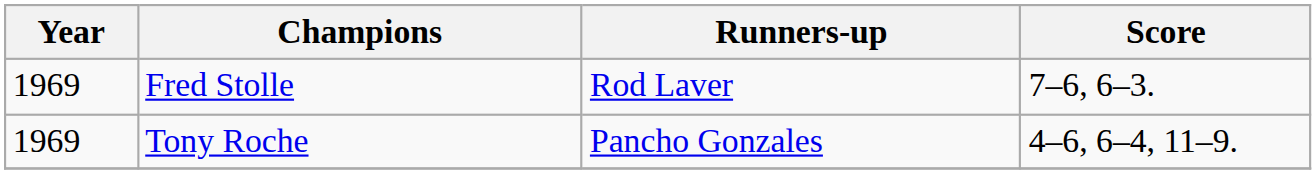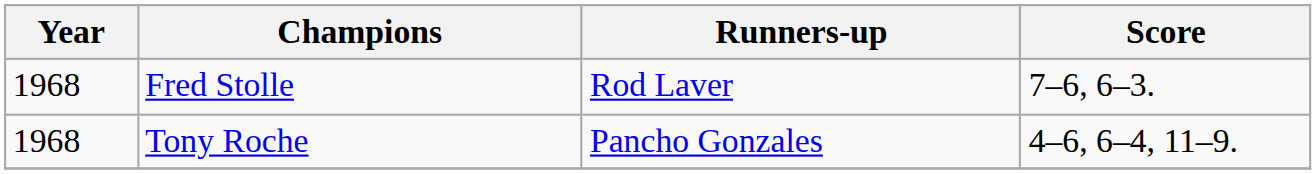Fred Stolle | Year: 1969 -> 1968
Tony Roche | Year: 1969 -> 1968
